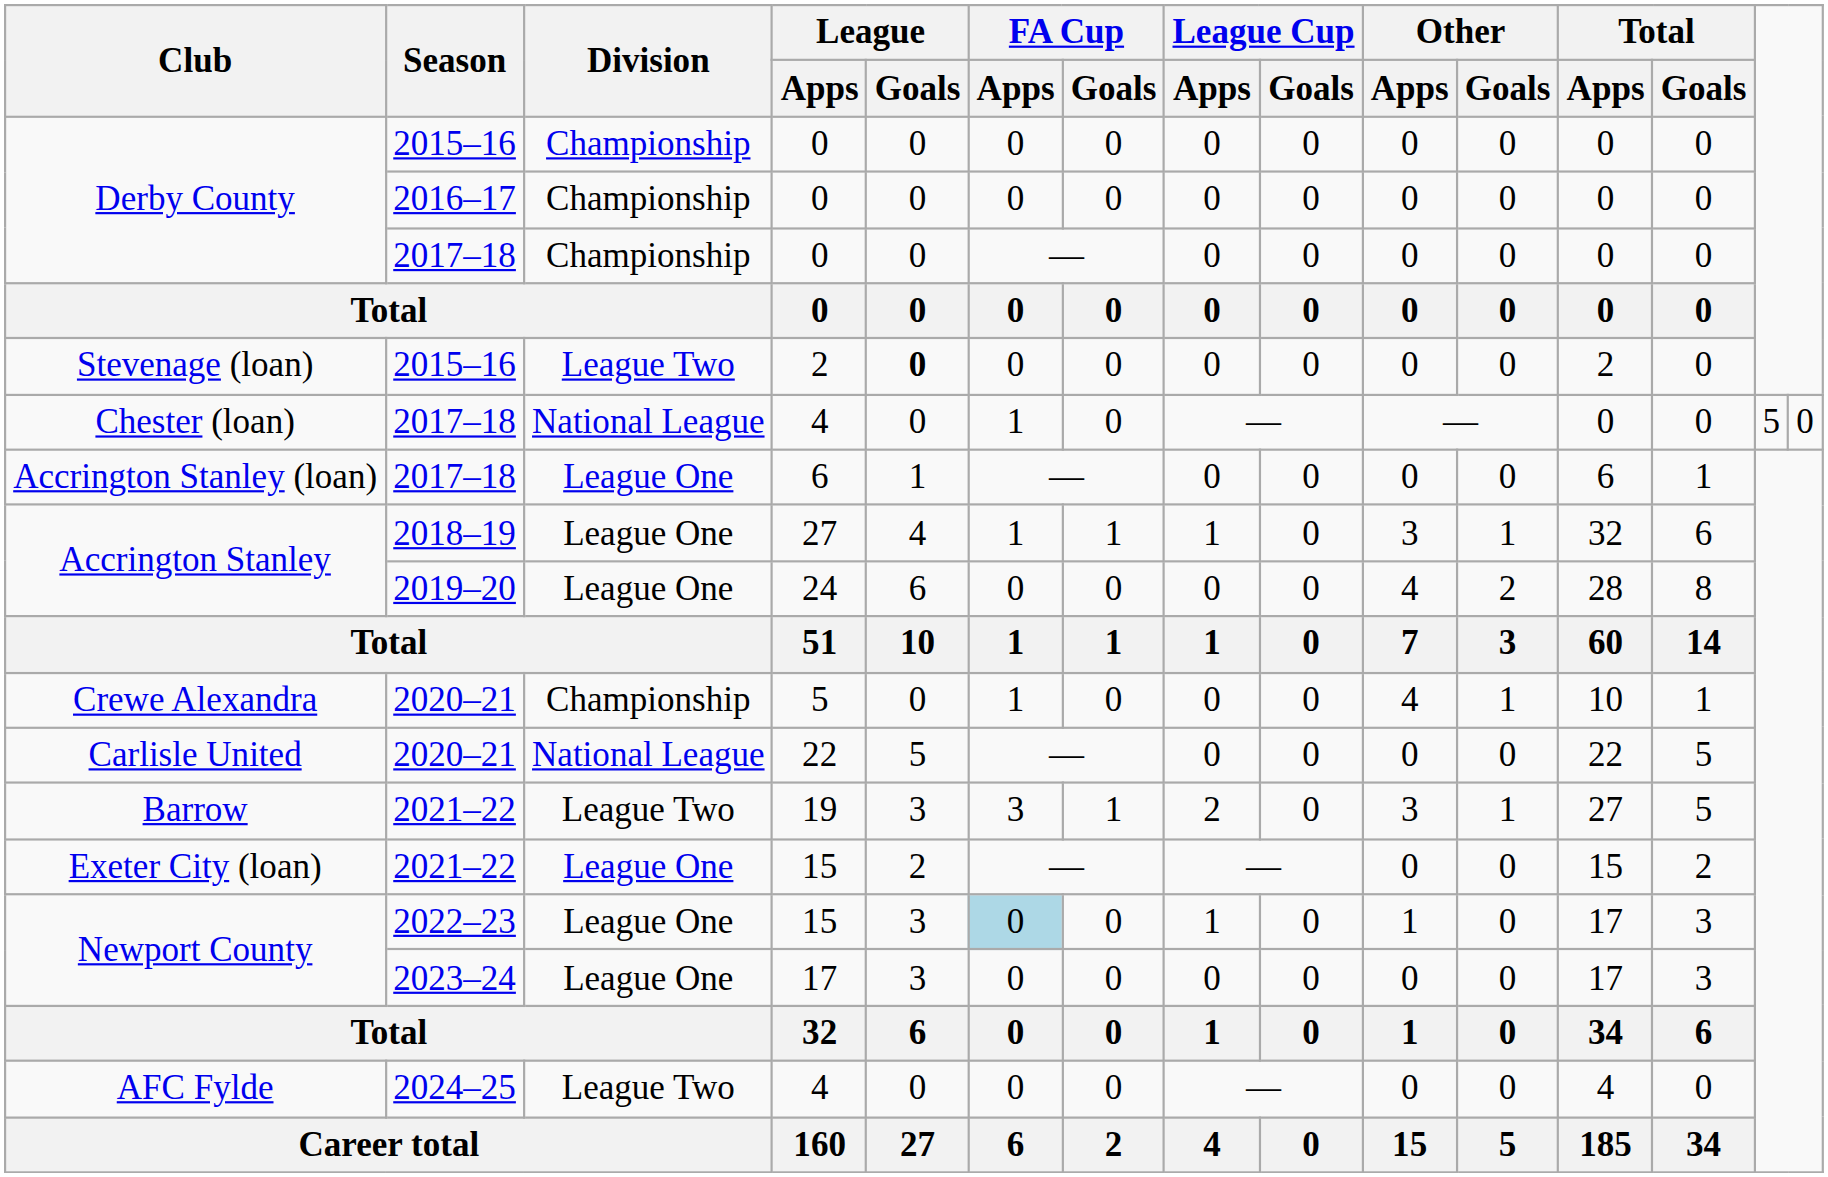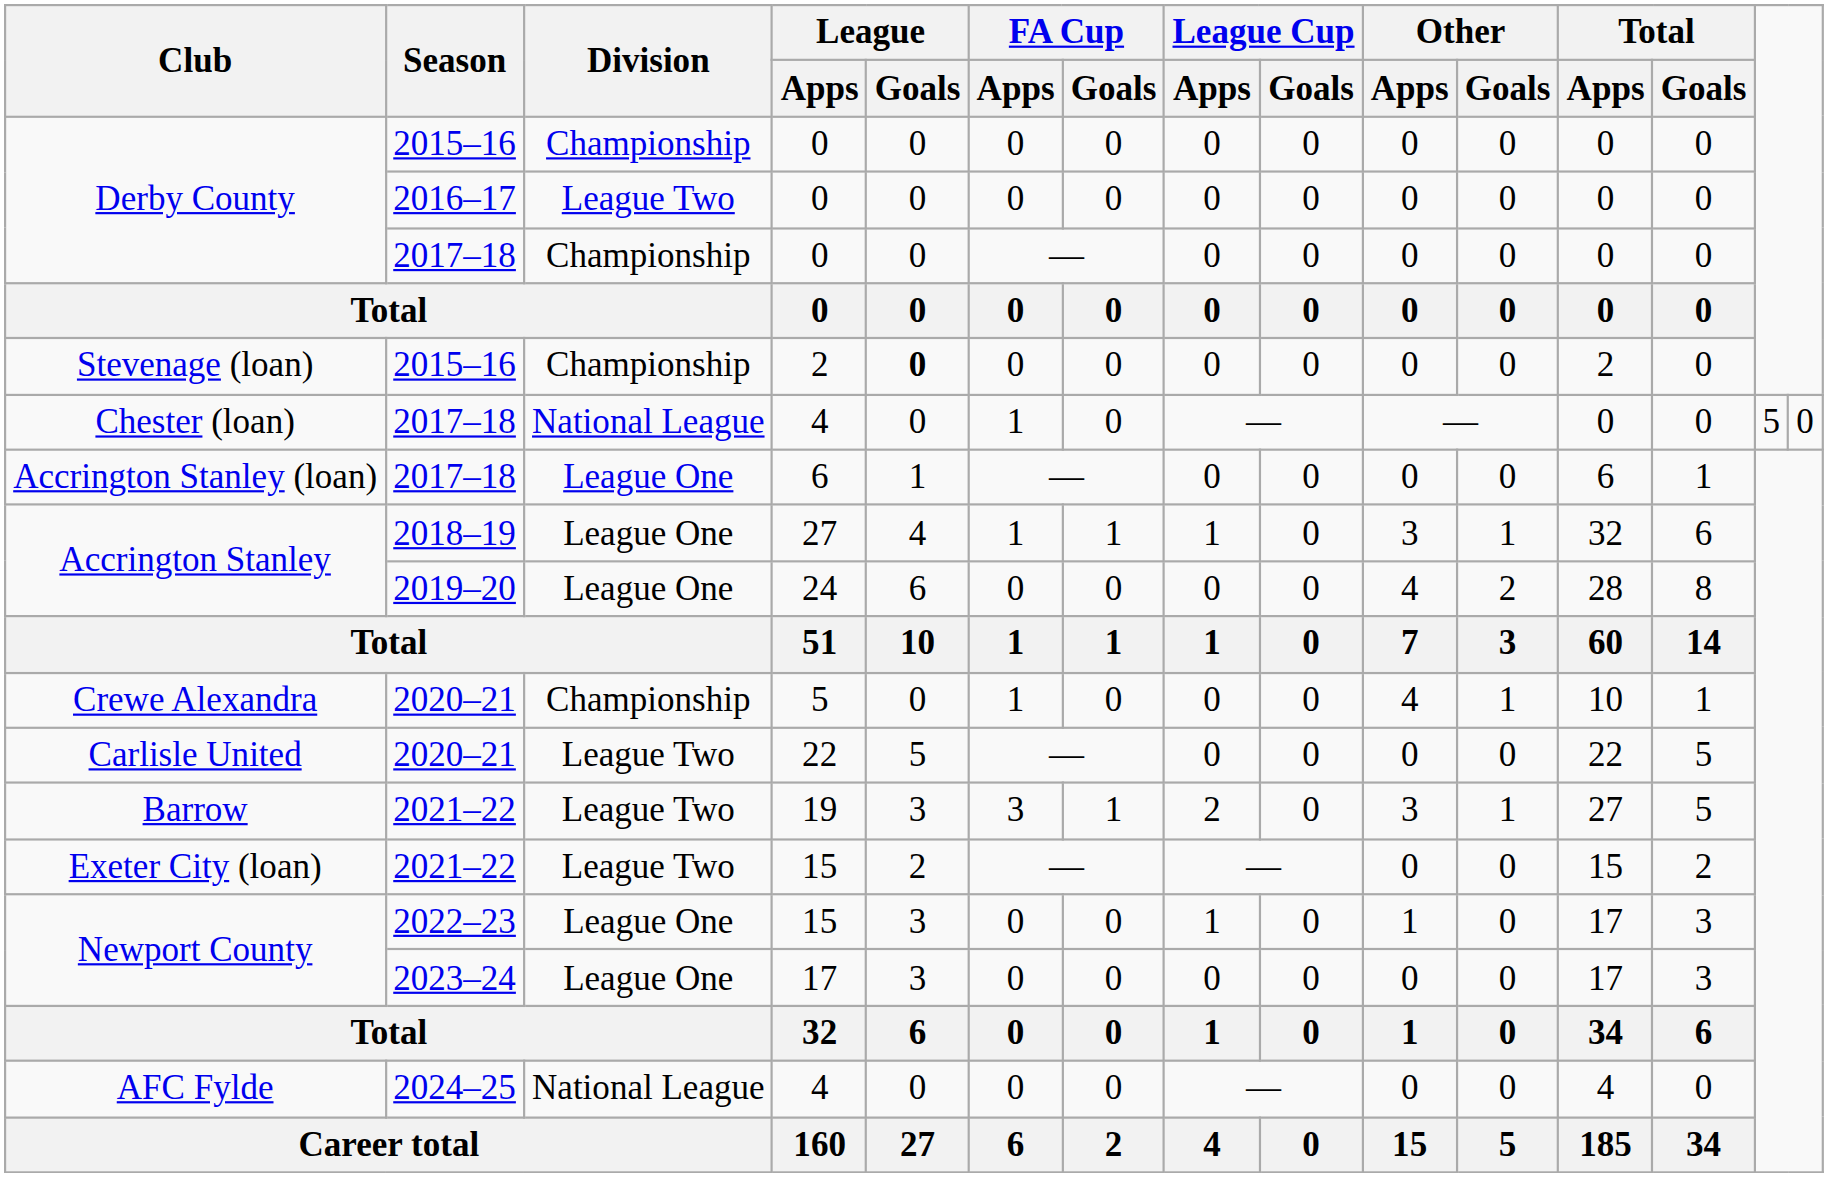Derby County / 2016–17 | Division: Championship -> League Two
Stevenage (loan) | Division: League Two -> Championship
Carlisle United | Division: National League -> League Two
Exeter City (loan) | Division: League One -> League Two
Newport County / 2022–23 | FA Cup / Apps: lightblue background -> no background
AFC Fylde | Division: League Two -> National League
